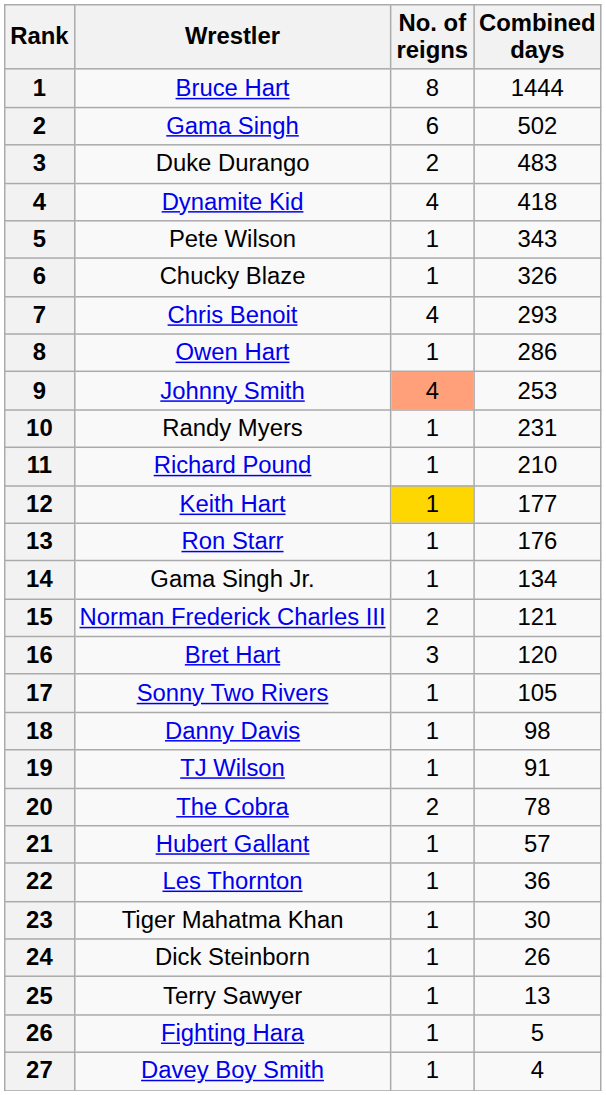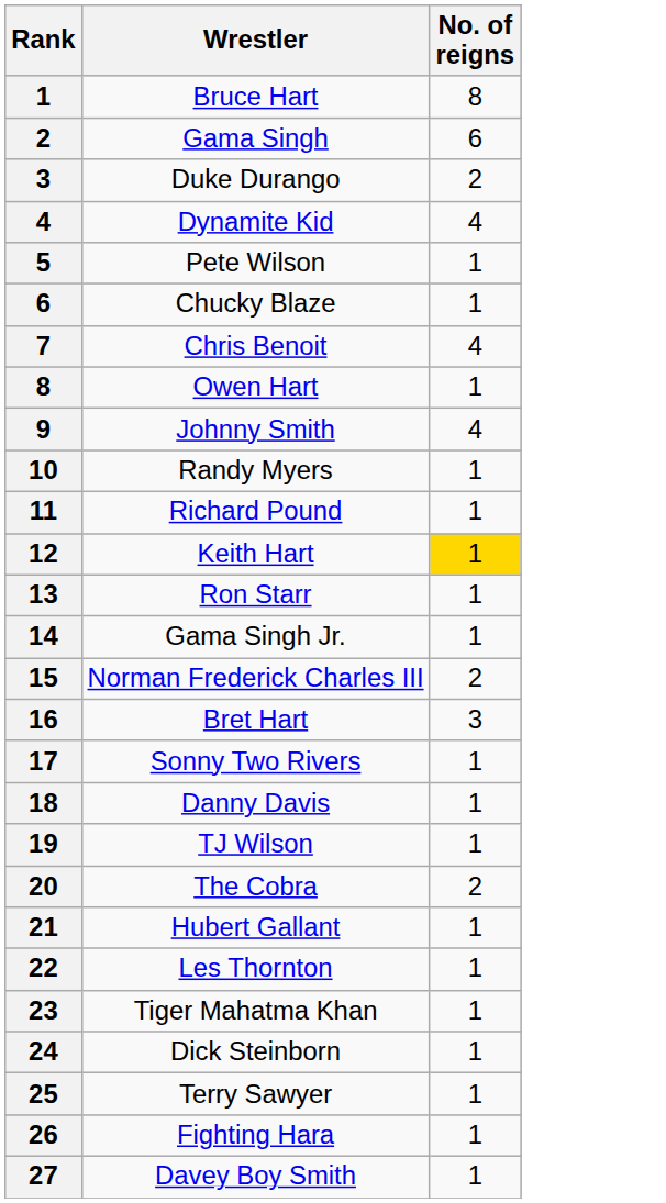- column: Combined days | 1444 | 502 | 483 | 418 | 343 | 326 | 293 | 286 | 253 | 231 | 210 | 177 | 176 | 134 | 121 | 120 | 105 | 98 | 91 | 78 | 57 | 36 | 30 | 26 | 13 | 5 | 4
Johnny Smith | No. of reigns: lightsalmon background -> no background
